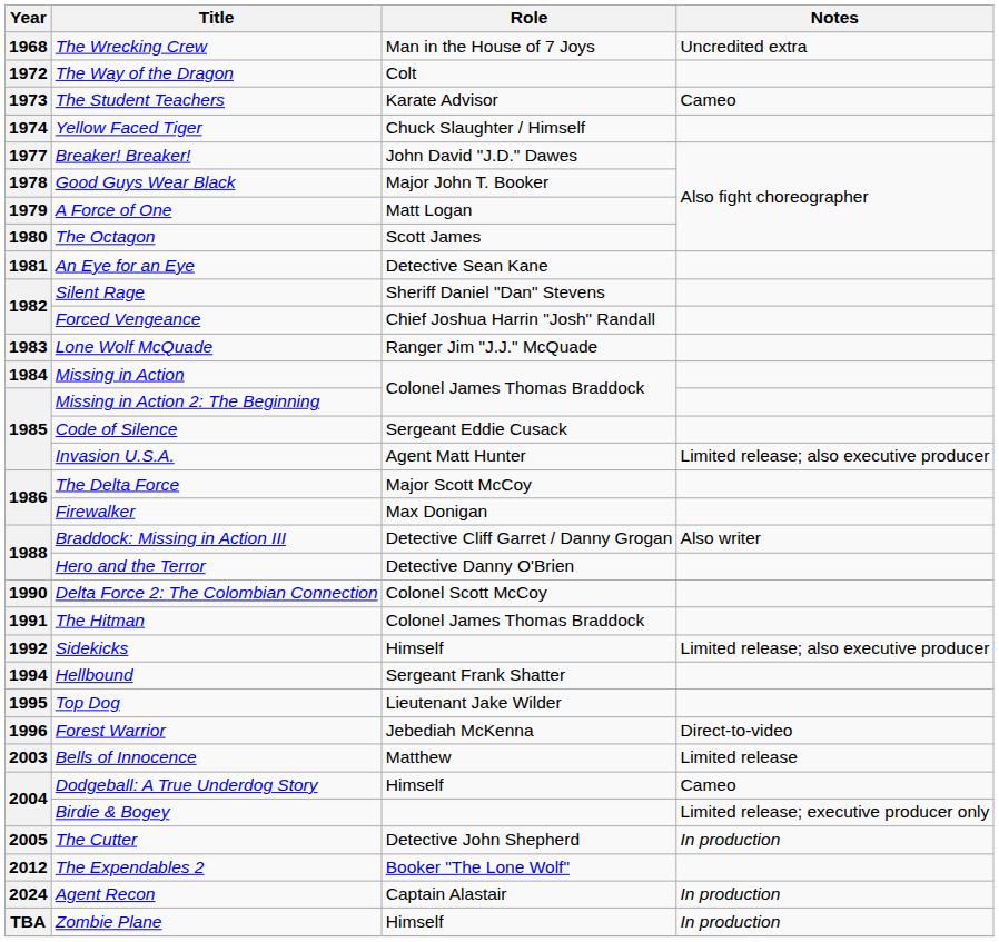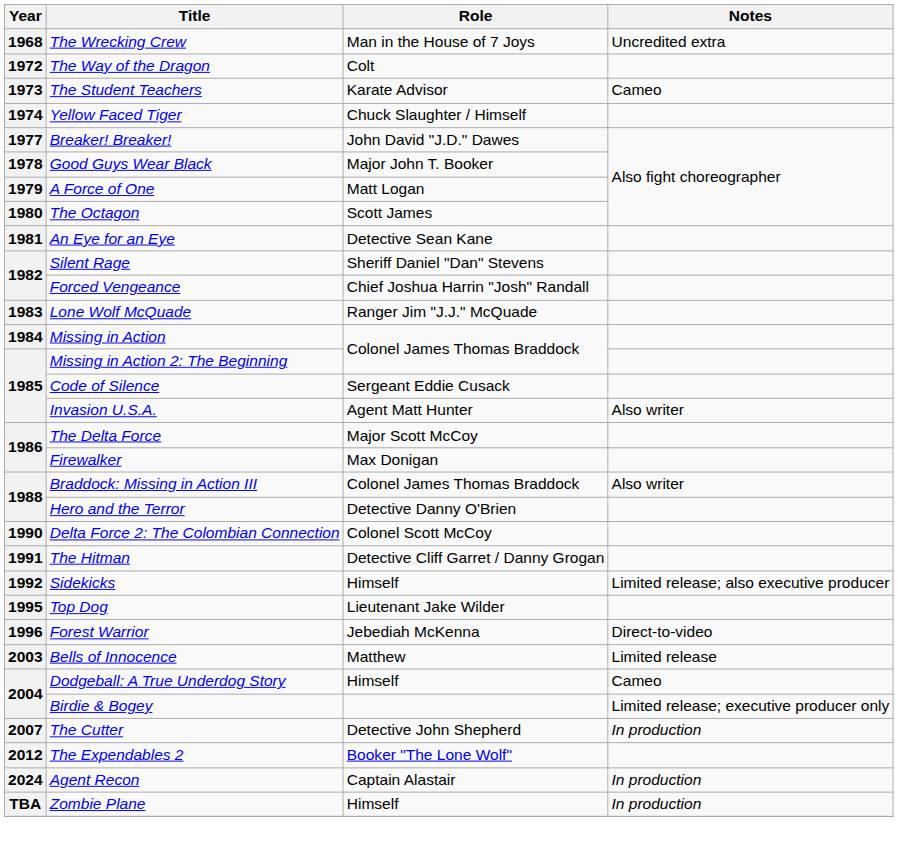Invasion U.S.A. | Notes: Limited release; also executive producer -> Also writer
Braddock: Missing in Action III | Role: Detective Cliff Garret / Danny Grogan -> Colonel James Thomas Braddock
The Hitman | Role: Colonel James Thomas Braddock -> Detective Cliff Garret / Danny Grogan
- row: 1994 | Hellbound | Sergeant Frank Shatter
The Cutter | Year: 2005 -> 2007
